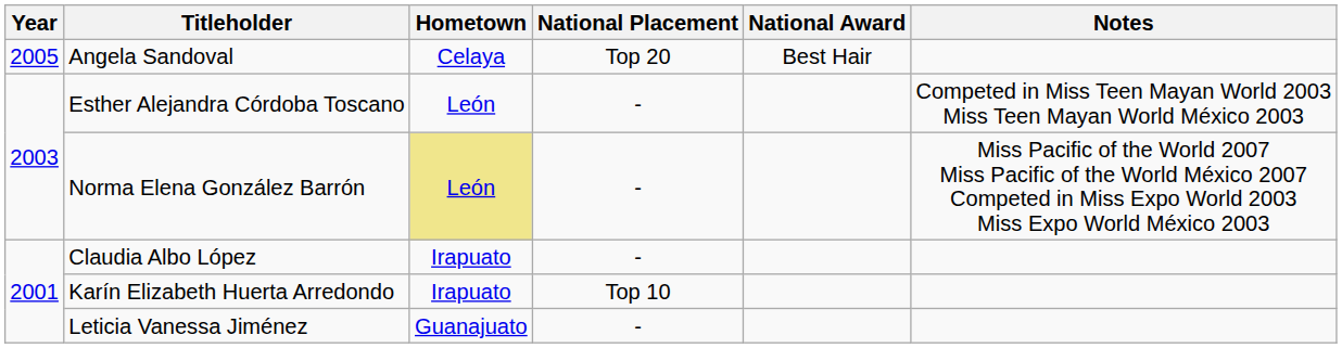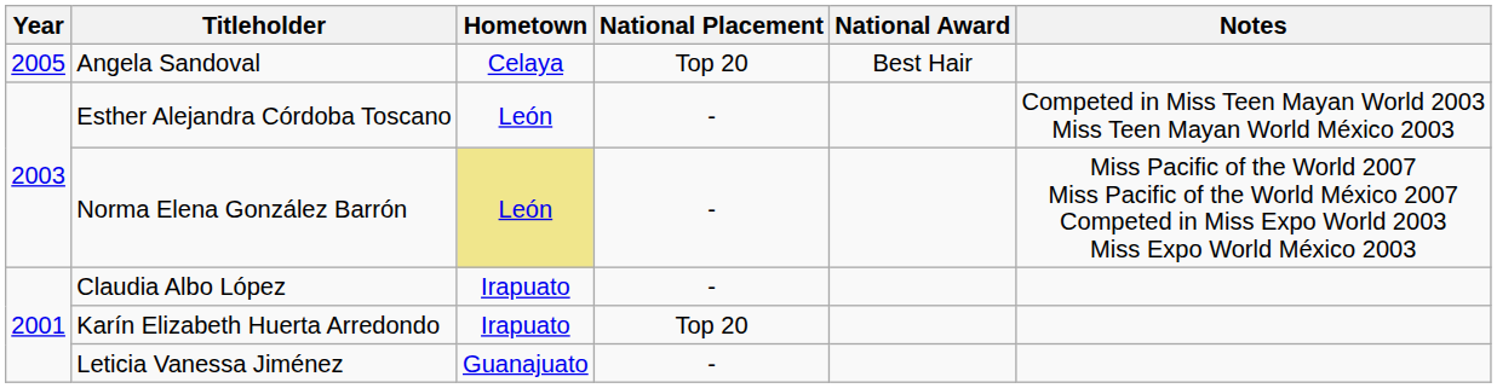Karín Elizabeth Huerta Arredondo | National Placement: Top 10 -> Top 20
